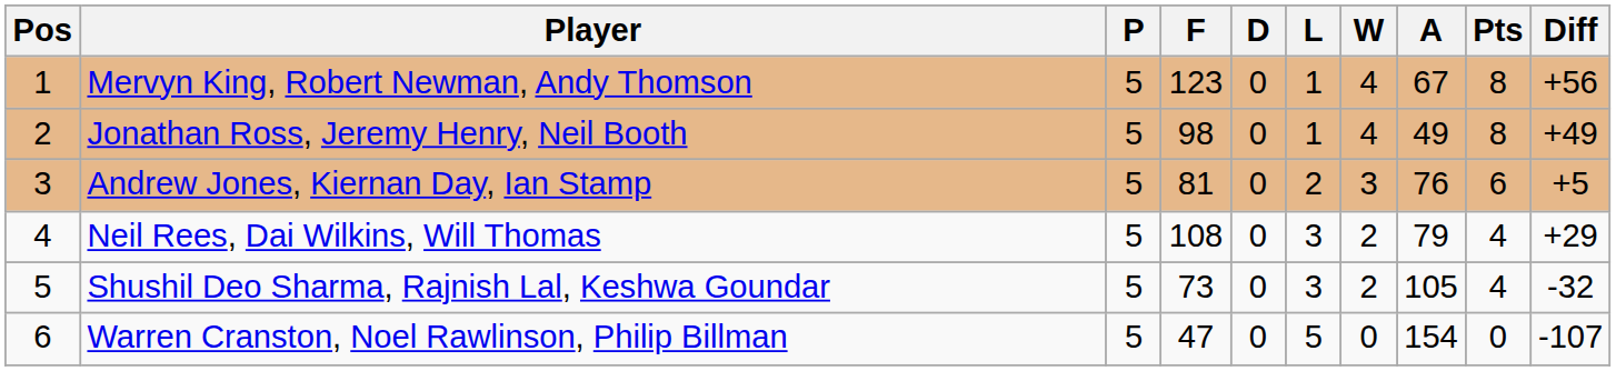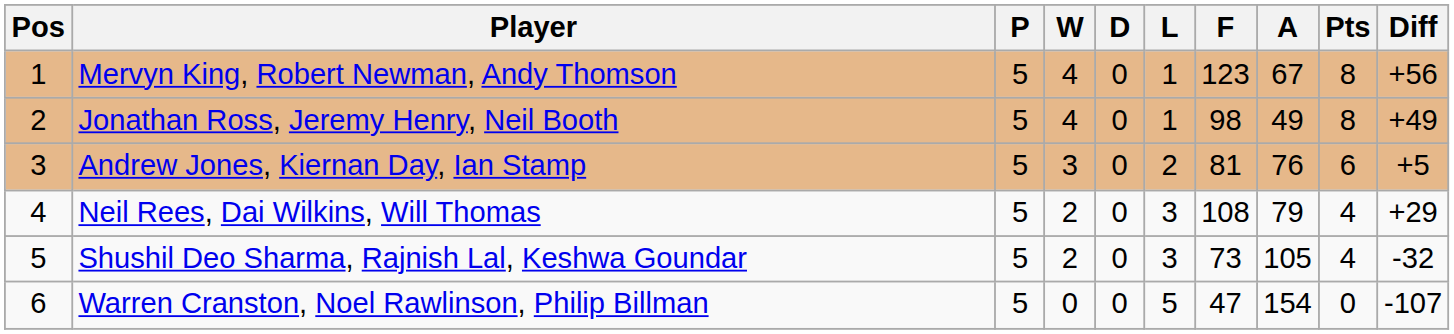columns swapped: W <-> F
